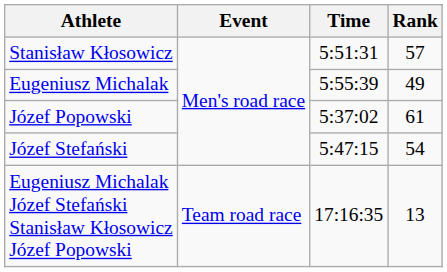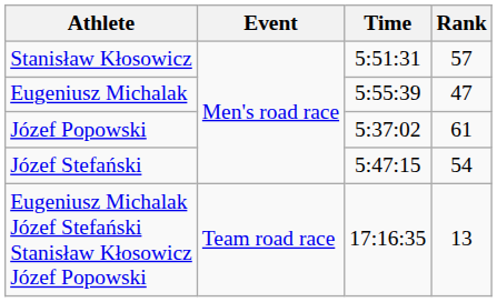Eugeniusz Michalak | Rank: 49 -> 47
